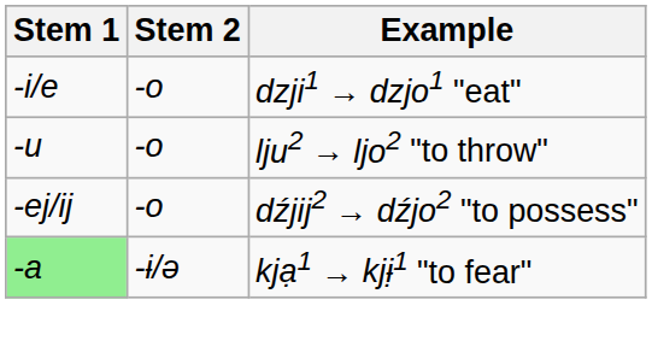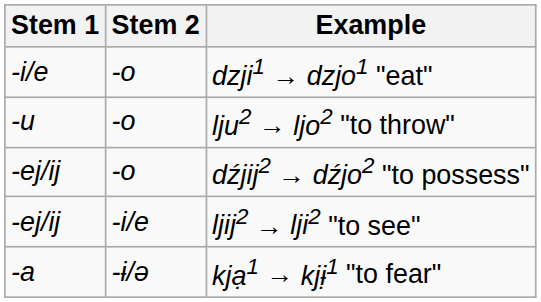+ row: -ej/ij | -i/e | ljij2 → lji2 "to see"
kjạ1 → kjɨ̣1 "to fear" | Stem 1: lightgreen background -> no background
